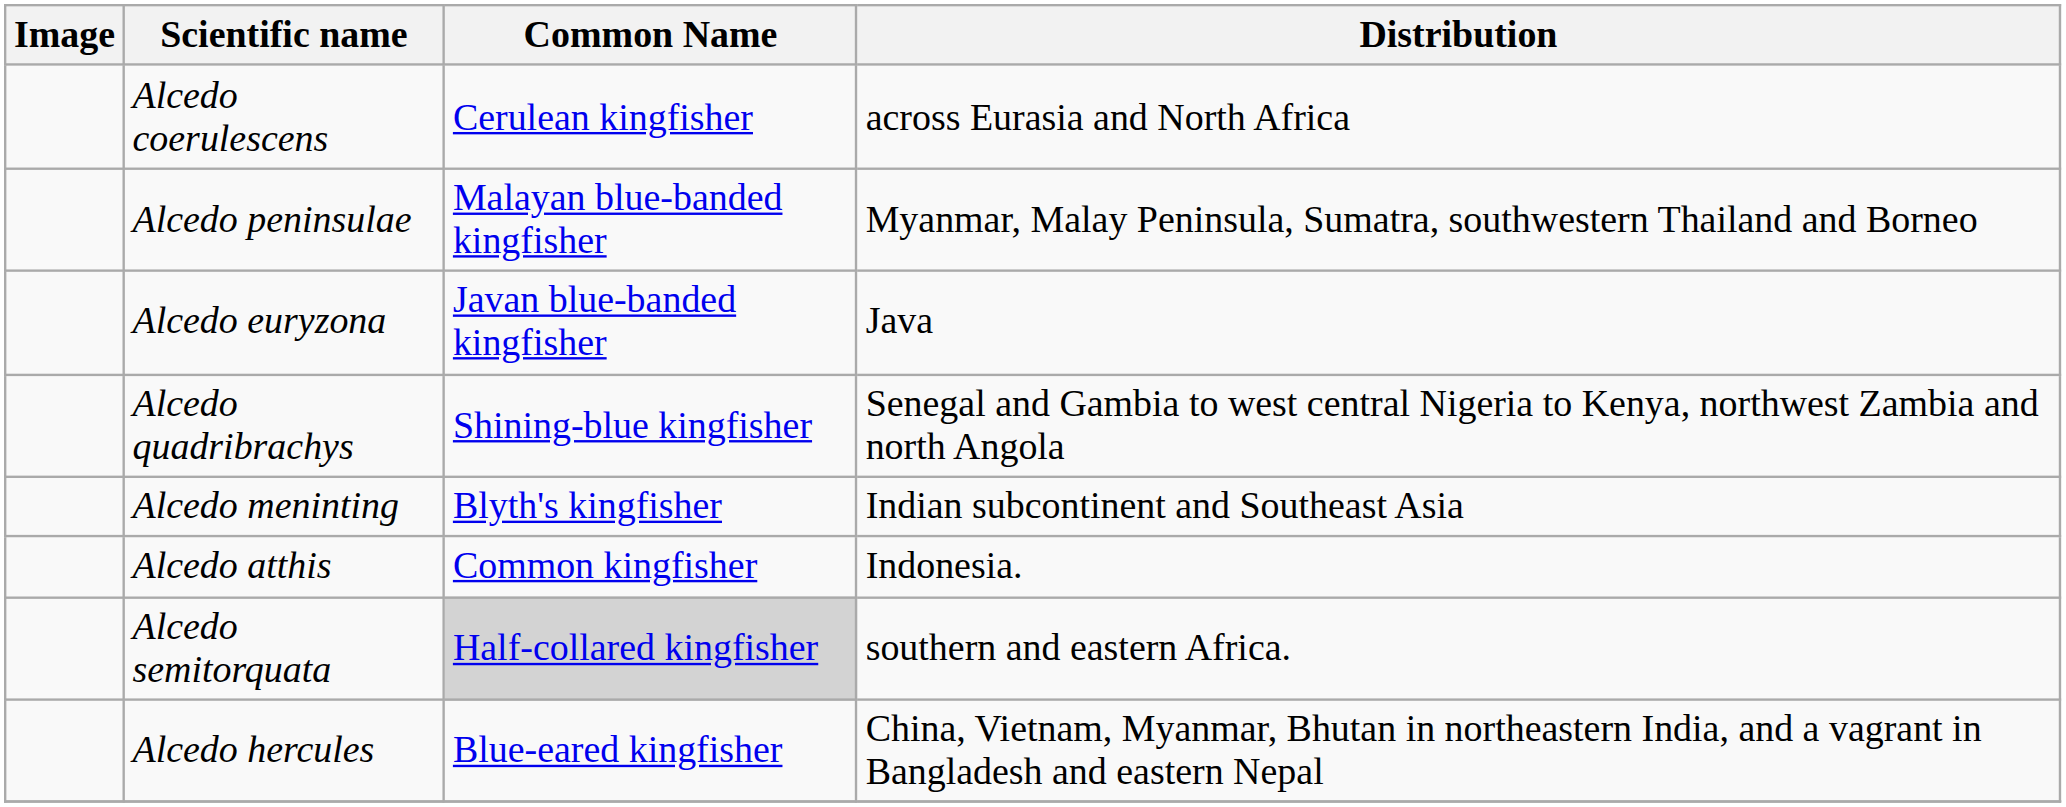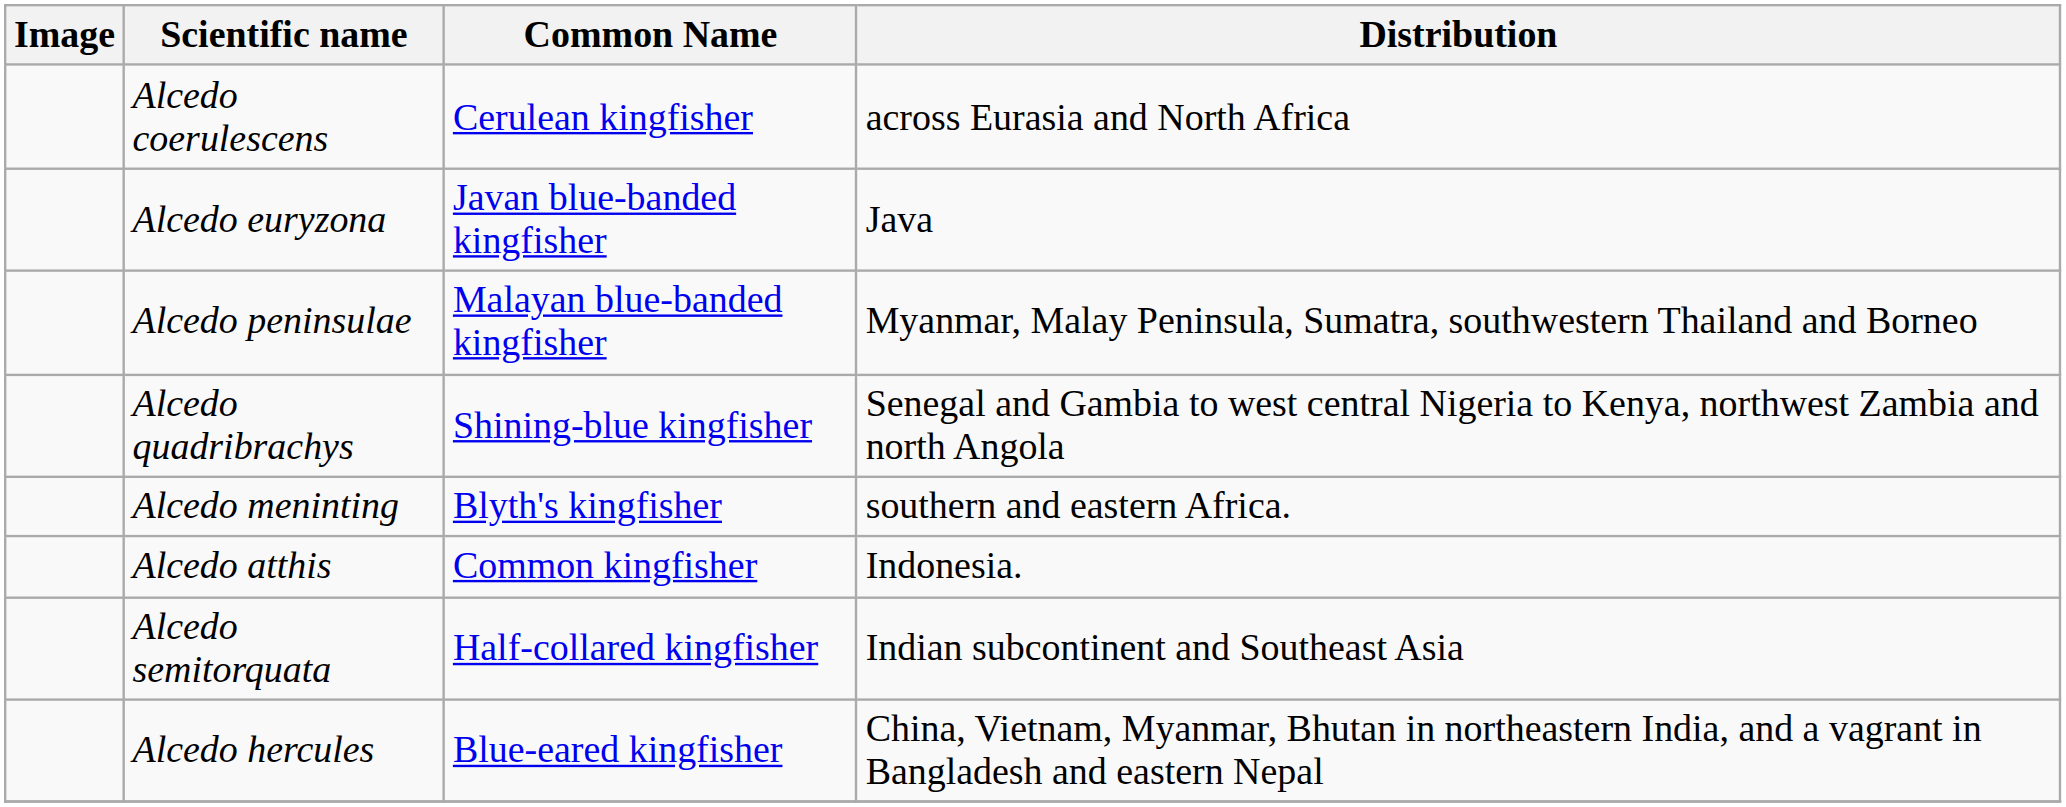rows swapped: Alcedo euryzona <-> Alcedo peninsulae
Alcedo meninting | Distribution: Indian subcontinent and Southeast Asia -> southern and eastern Africa.
Alcedo semitorquata | Common Name: lightgrey background -> no background
Alcedo semitorquata | Distribution: southern and eastern Africa. -> Indian subcontinent and Southeast Asia
